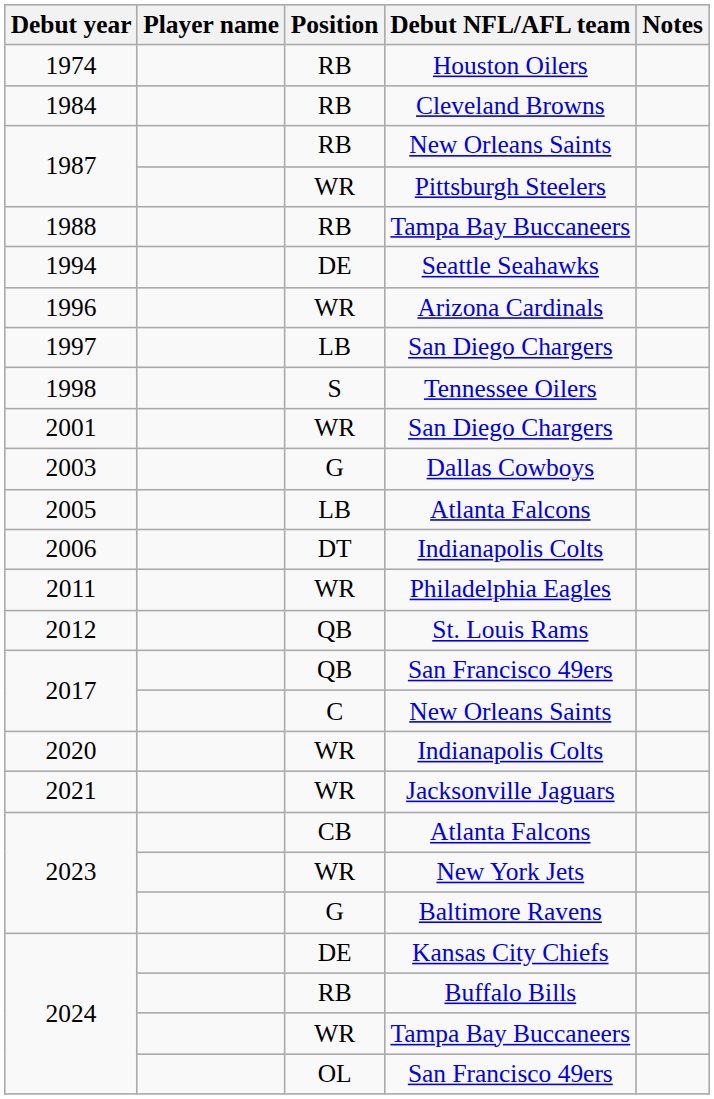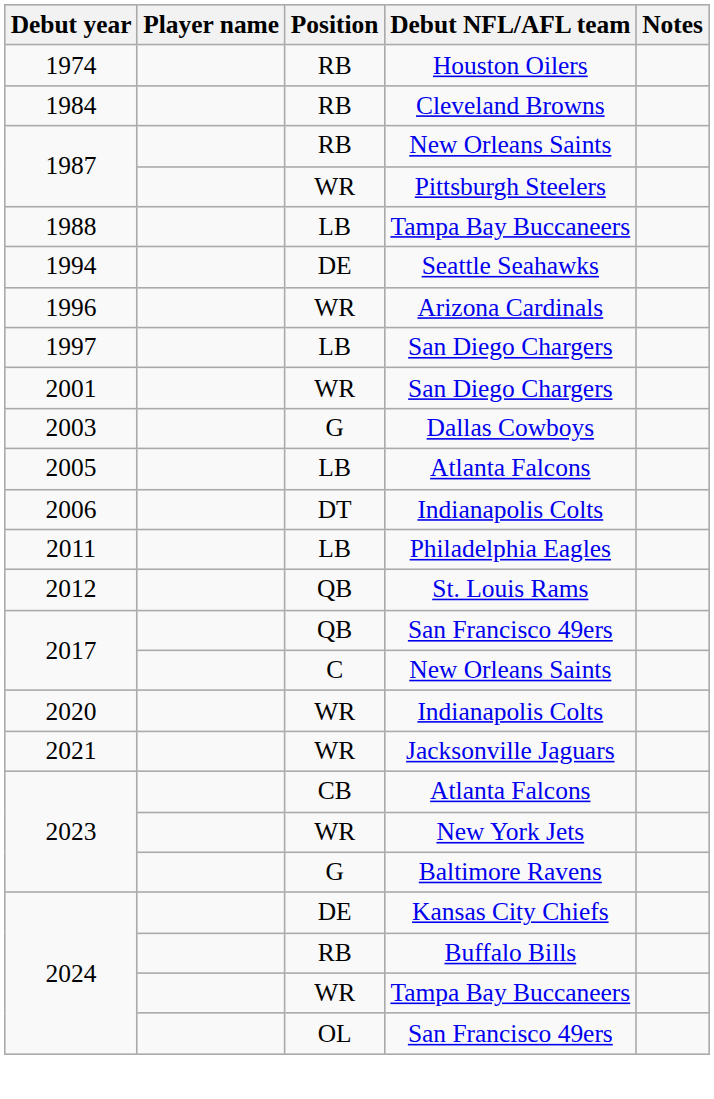1988 / Tampa Bay Buccaneers | Position: RB -> LB
- row: 1998 | S | Tennessee Oilers
Philadelphia Eagles | Position: WR -> LB
